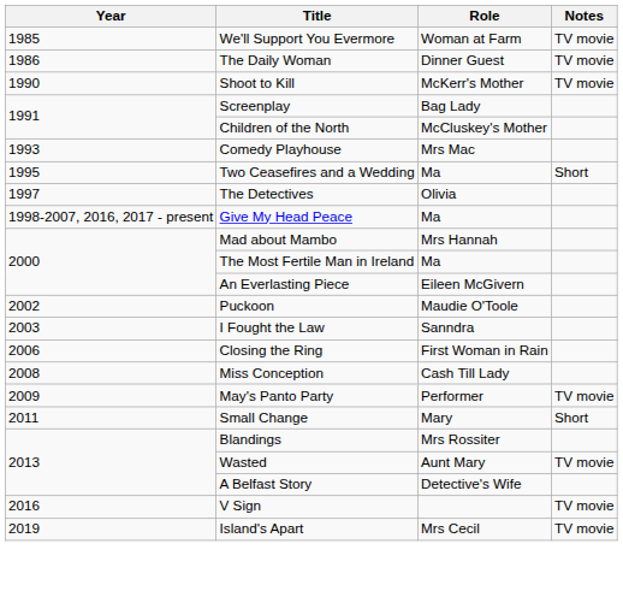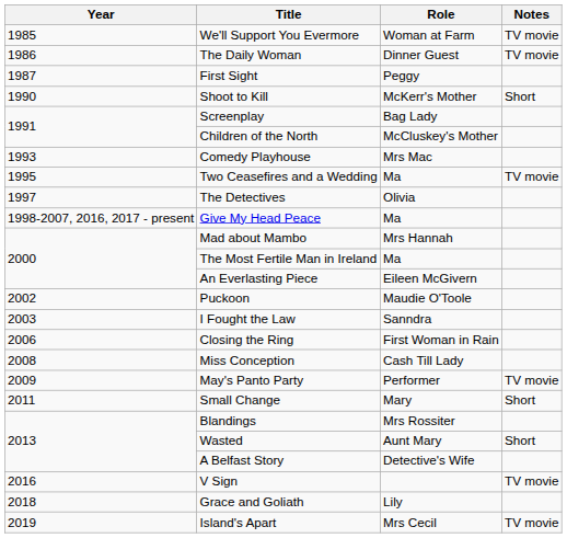+ row: 1987 | First Sight | Peggy
Shoot to Kill | Notes: TV movie -> Short
Two Ceasefires and a Wedding | Notes: Short -> TV movie
Wasted | Notes: TV movie -> Short
+ row: 2018 | Grace and Goliath | Lily
